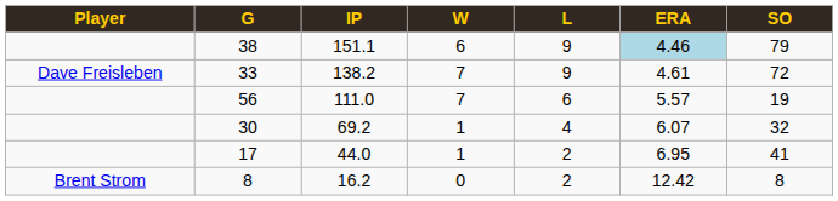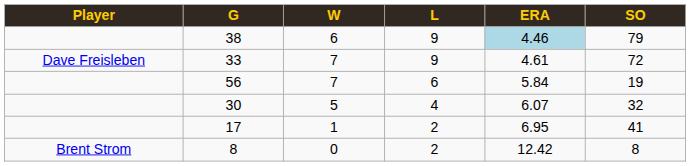- column: IP | 151.1 | 138.2 | 111.0 | 69.2 | 44.0 | 16.2
56 | ERA: 5.57 -> 5.84
30 | W: 1 -> 5
